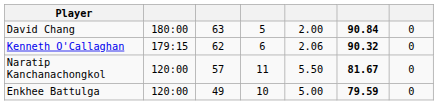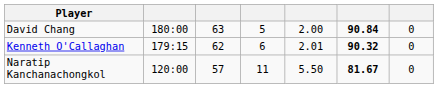Kenneth O'Callaghan | column 5: 2.06 -> 2.01
- row: Enkhee Battulga | 120:00 | 49 | 10 | 5.00 | 79.59 | 0
